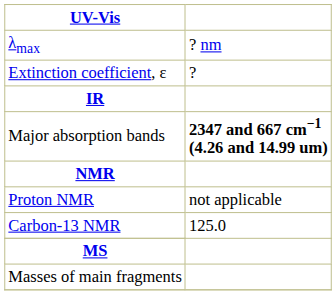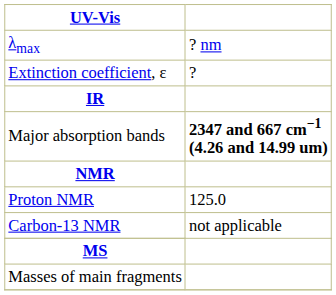Proton NMR | column 2: not applicable -> 125.0
Carbon-13 NMR | column 2: 125.0 -> not applicable
